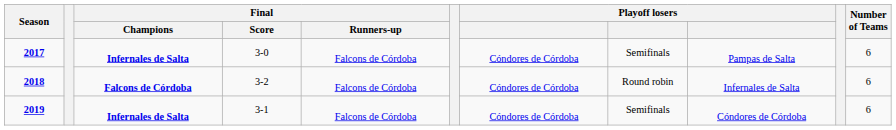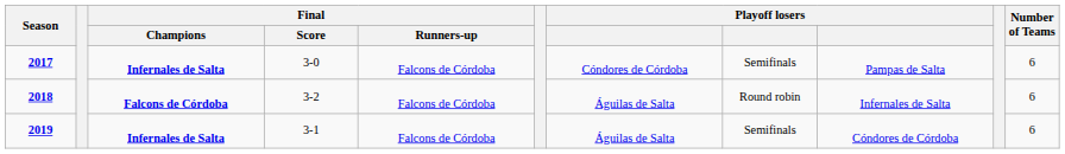2018 | column 7: Cóndores de Córdoba -> Águilas de Salta
2019 | column 7: Cóndores de Córdoba -> Águilas de Salta
